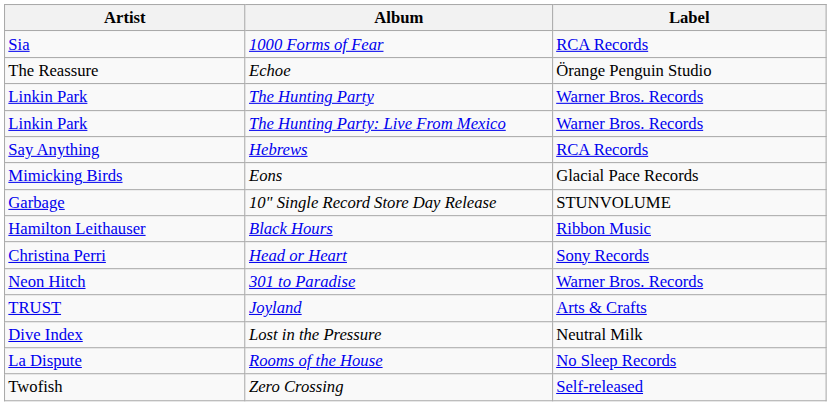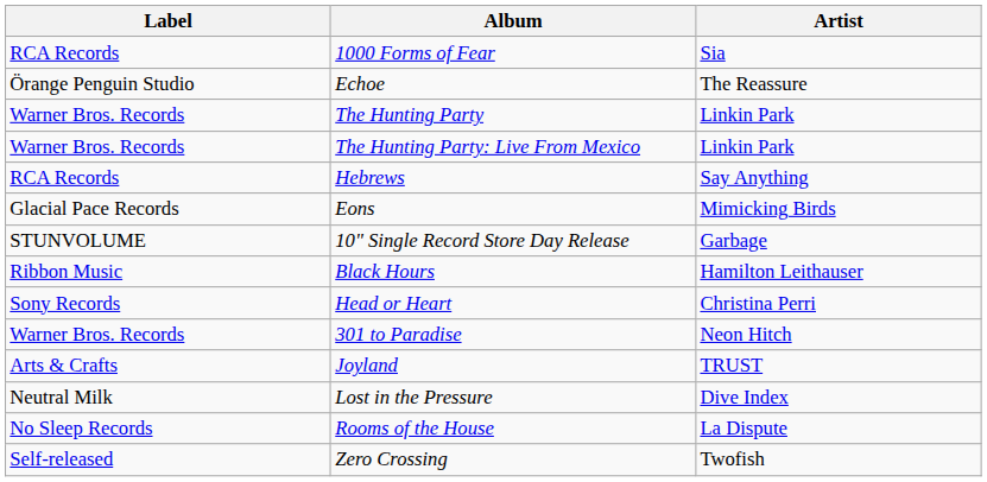columns swapped: Artist <-> Label
